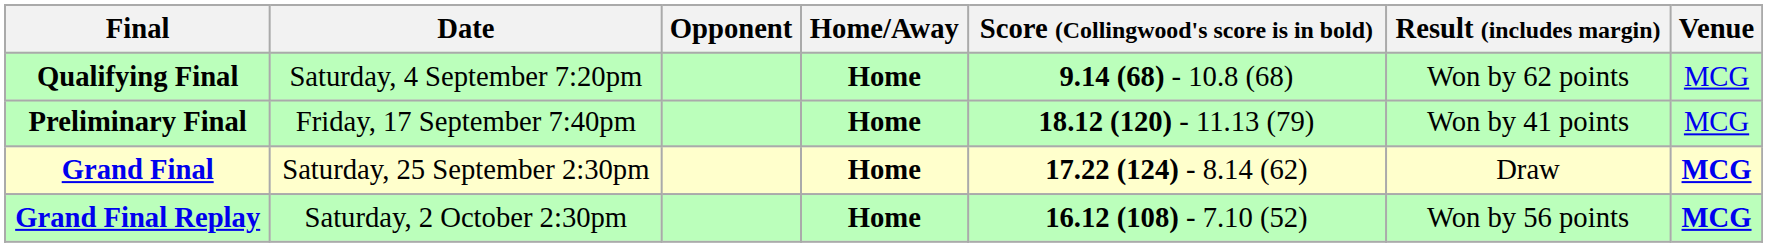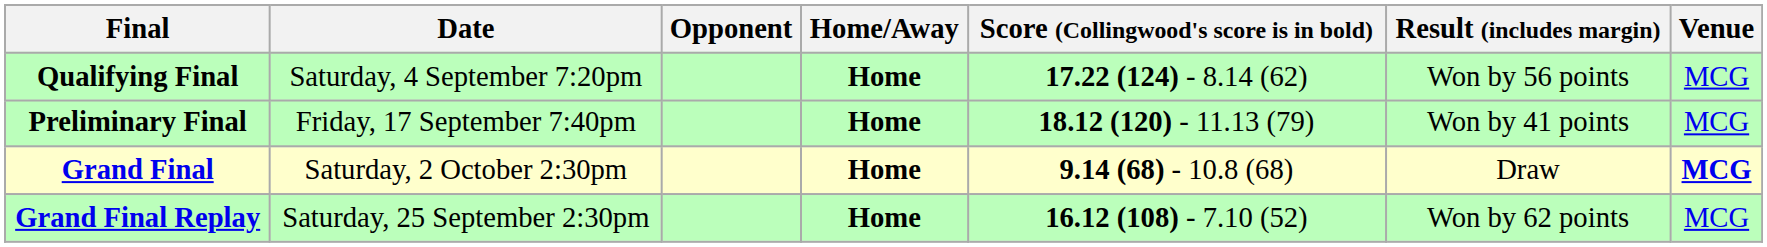Qualifying Final | Score (Collingwood's score is in bold): 9.14 (68) - 10.8 (68) -> 17.22 (124) - 8.14 (62)
Qualifying Final | Result (includes margin): Won by 62 points -> Won by 56 points
Grand Final | Date: Saturday, 25 September 2:30pm -> Saturday, 2 October 2:30pm
Grand Final | Score (Collingwood's score is in bold): 17.22 (124) - 8.14 (62) -> 9.14 (68) - 10.8 (68)
Grand Final Replay | Date: Saturday, 2 October 2:30pm -> Saturday, 25 September 2:30pm
Grand Final Replay | Result (includes margin): Won by 56 points -> Won by 62 points
Grand Final Replay | Venue: bold -> normal
